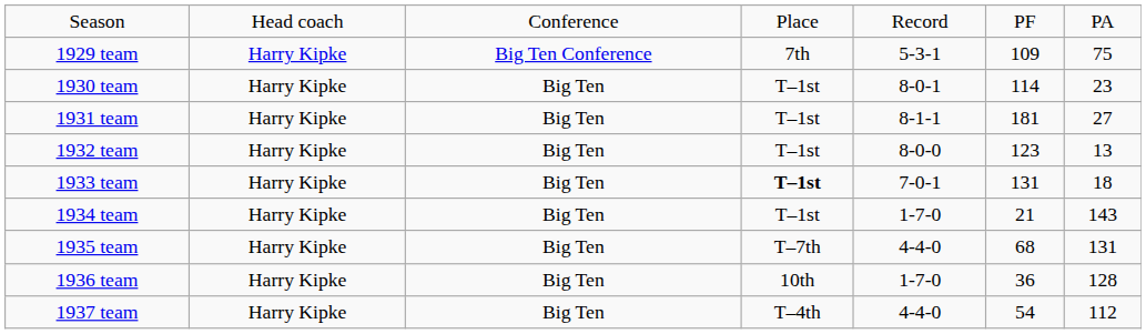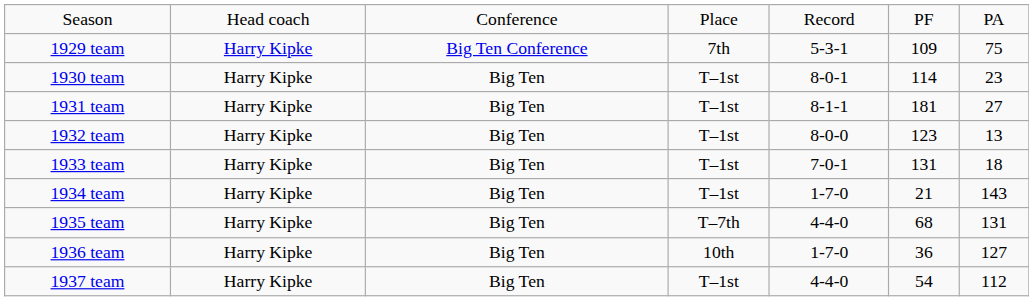1933 team | column 4: bold -> normal
1936 team | column 7: 128 -> 127
1937 team | column 4: T–4th -> T–1st
